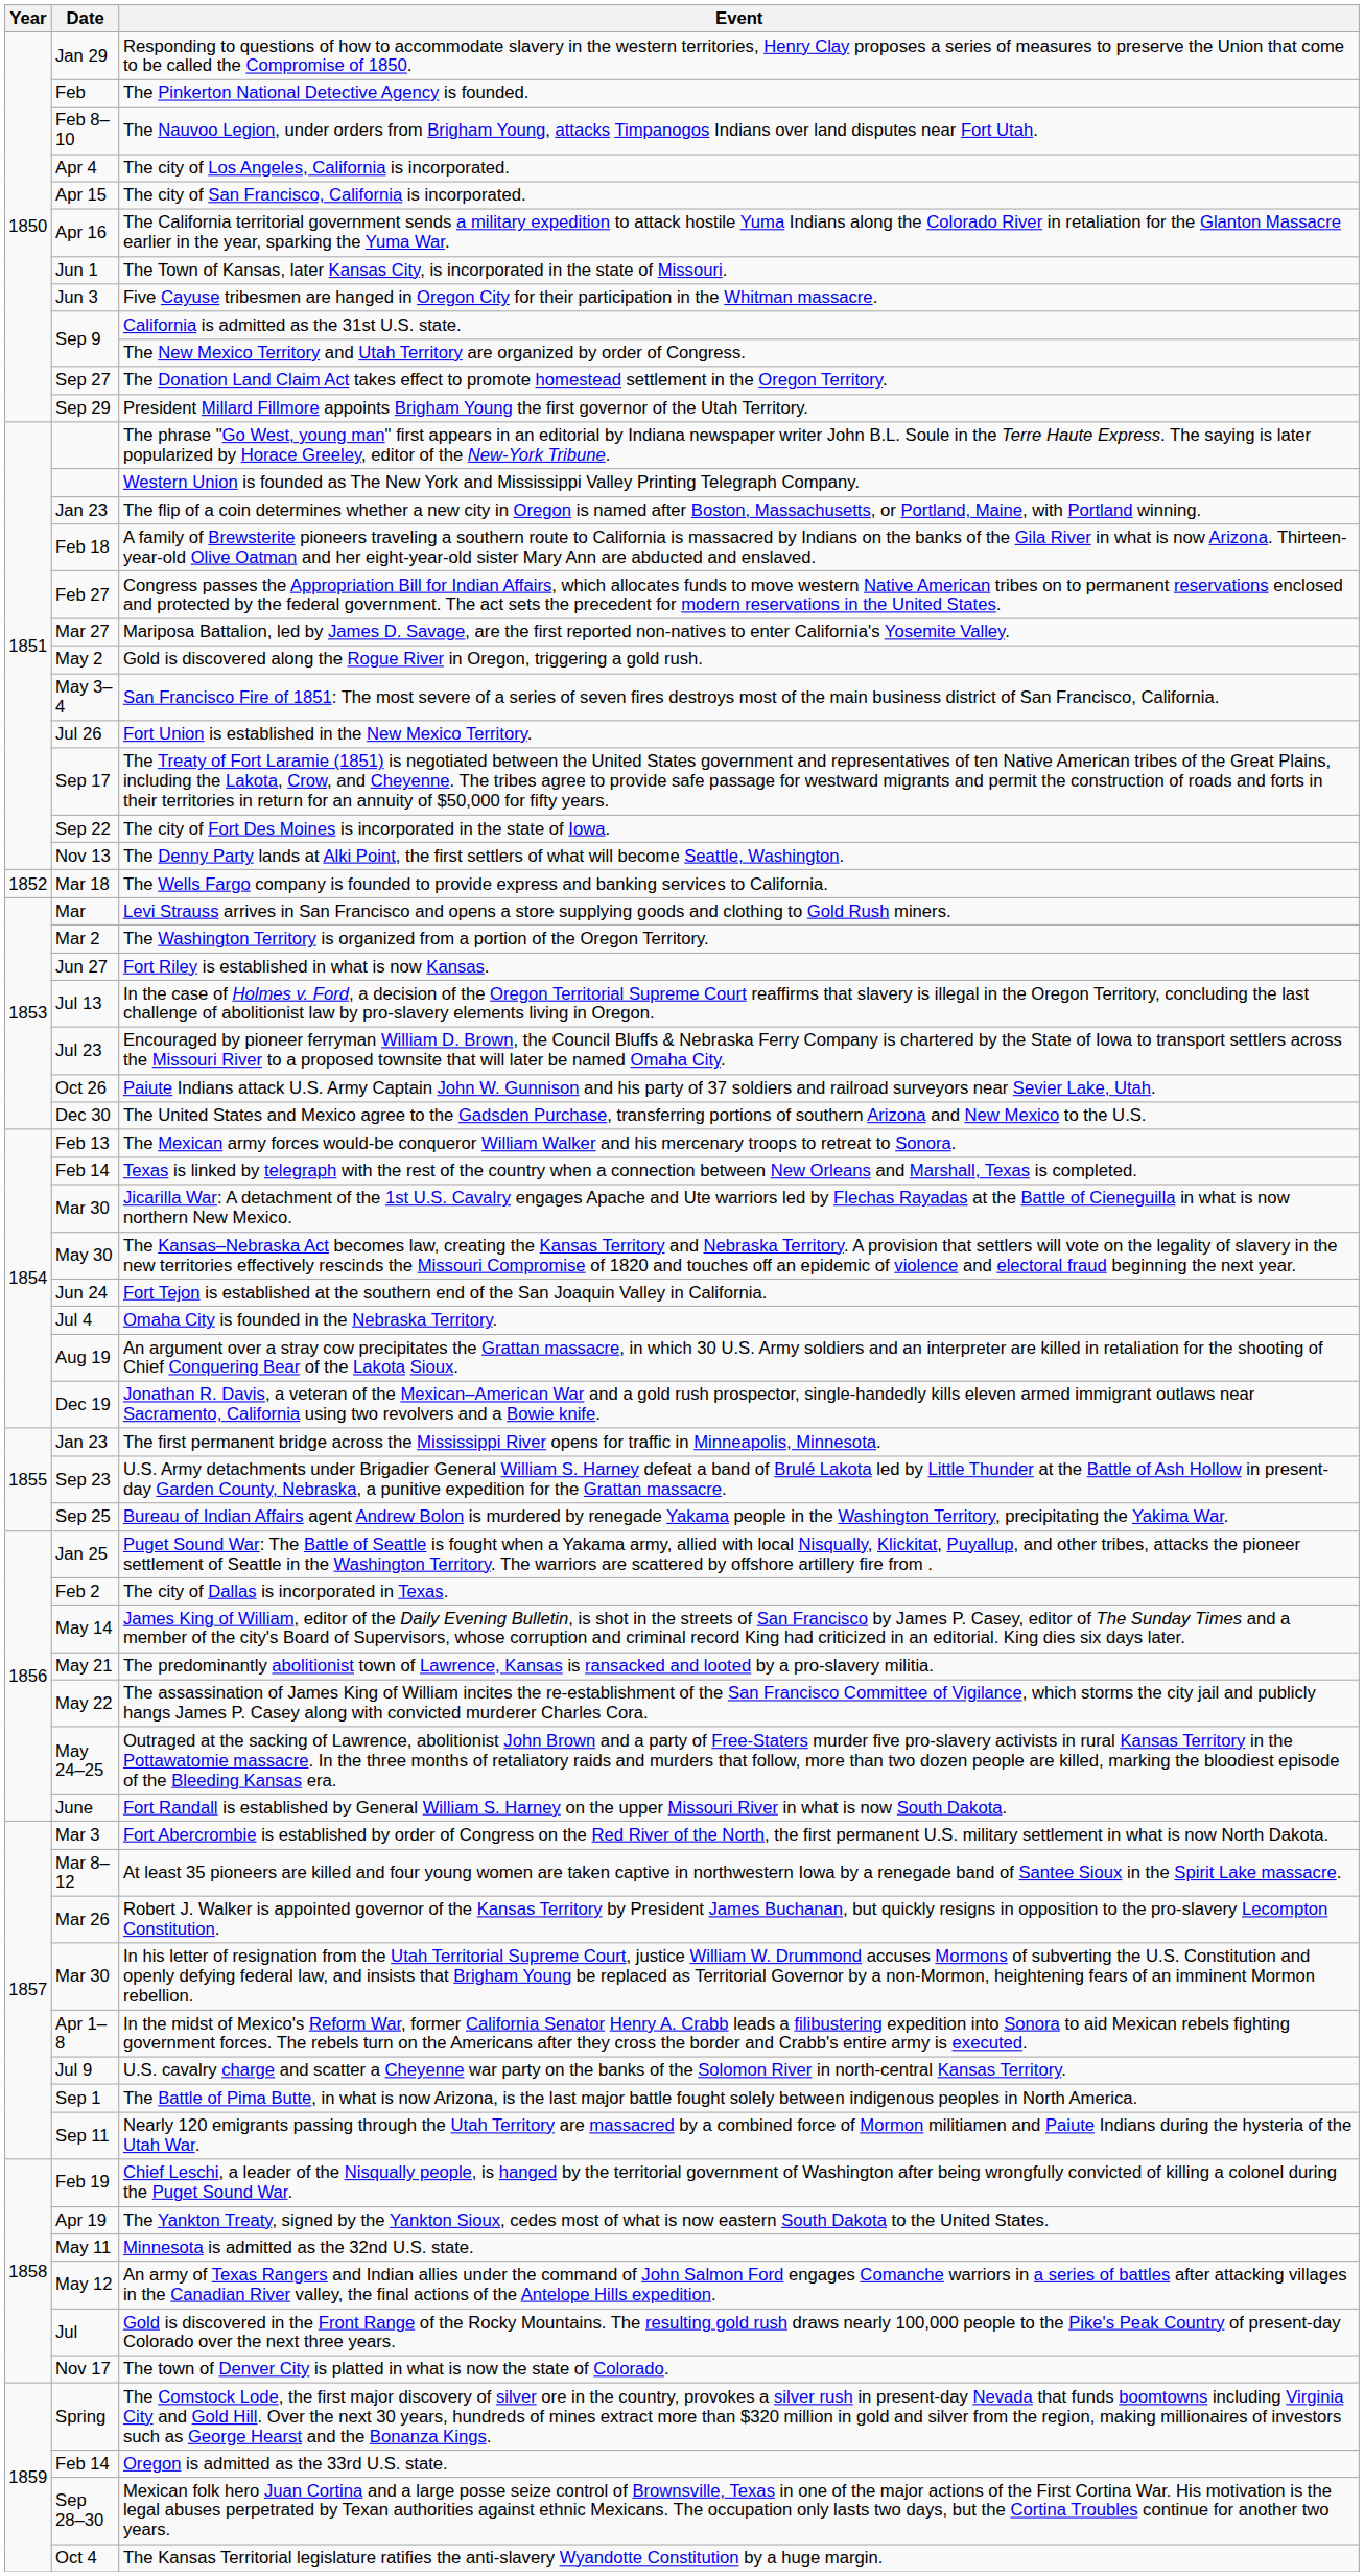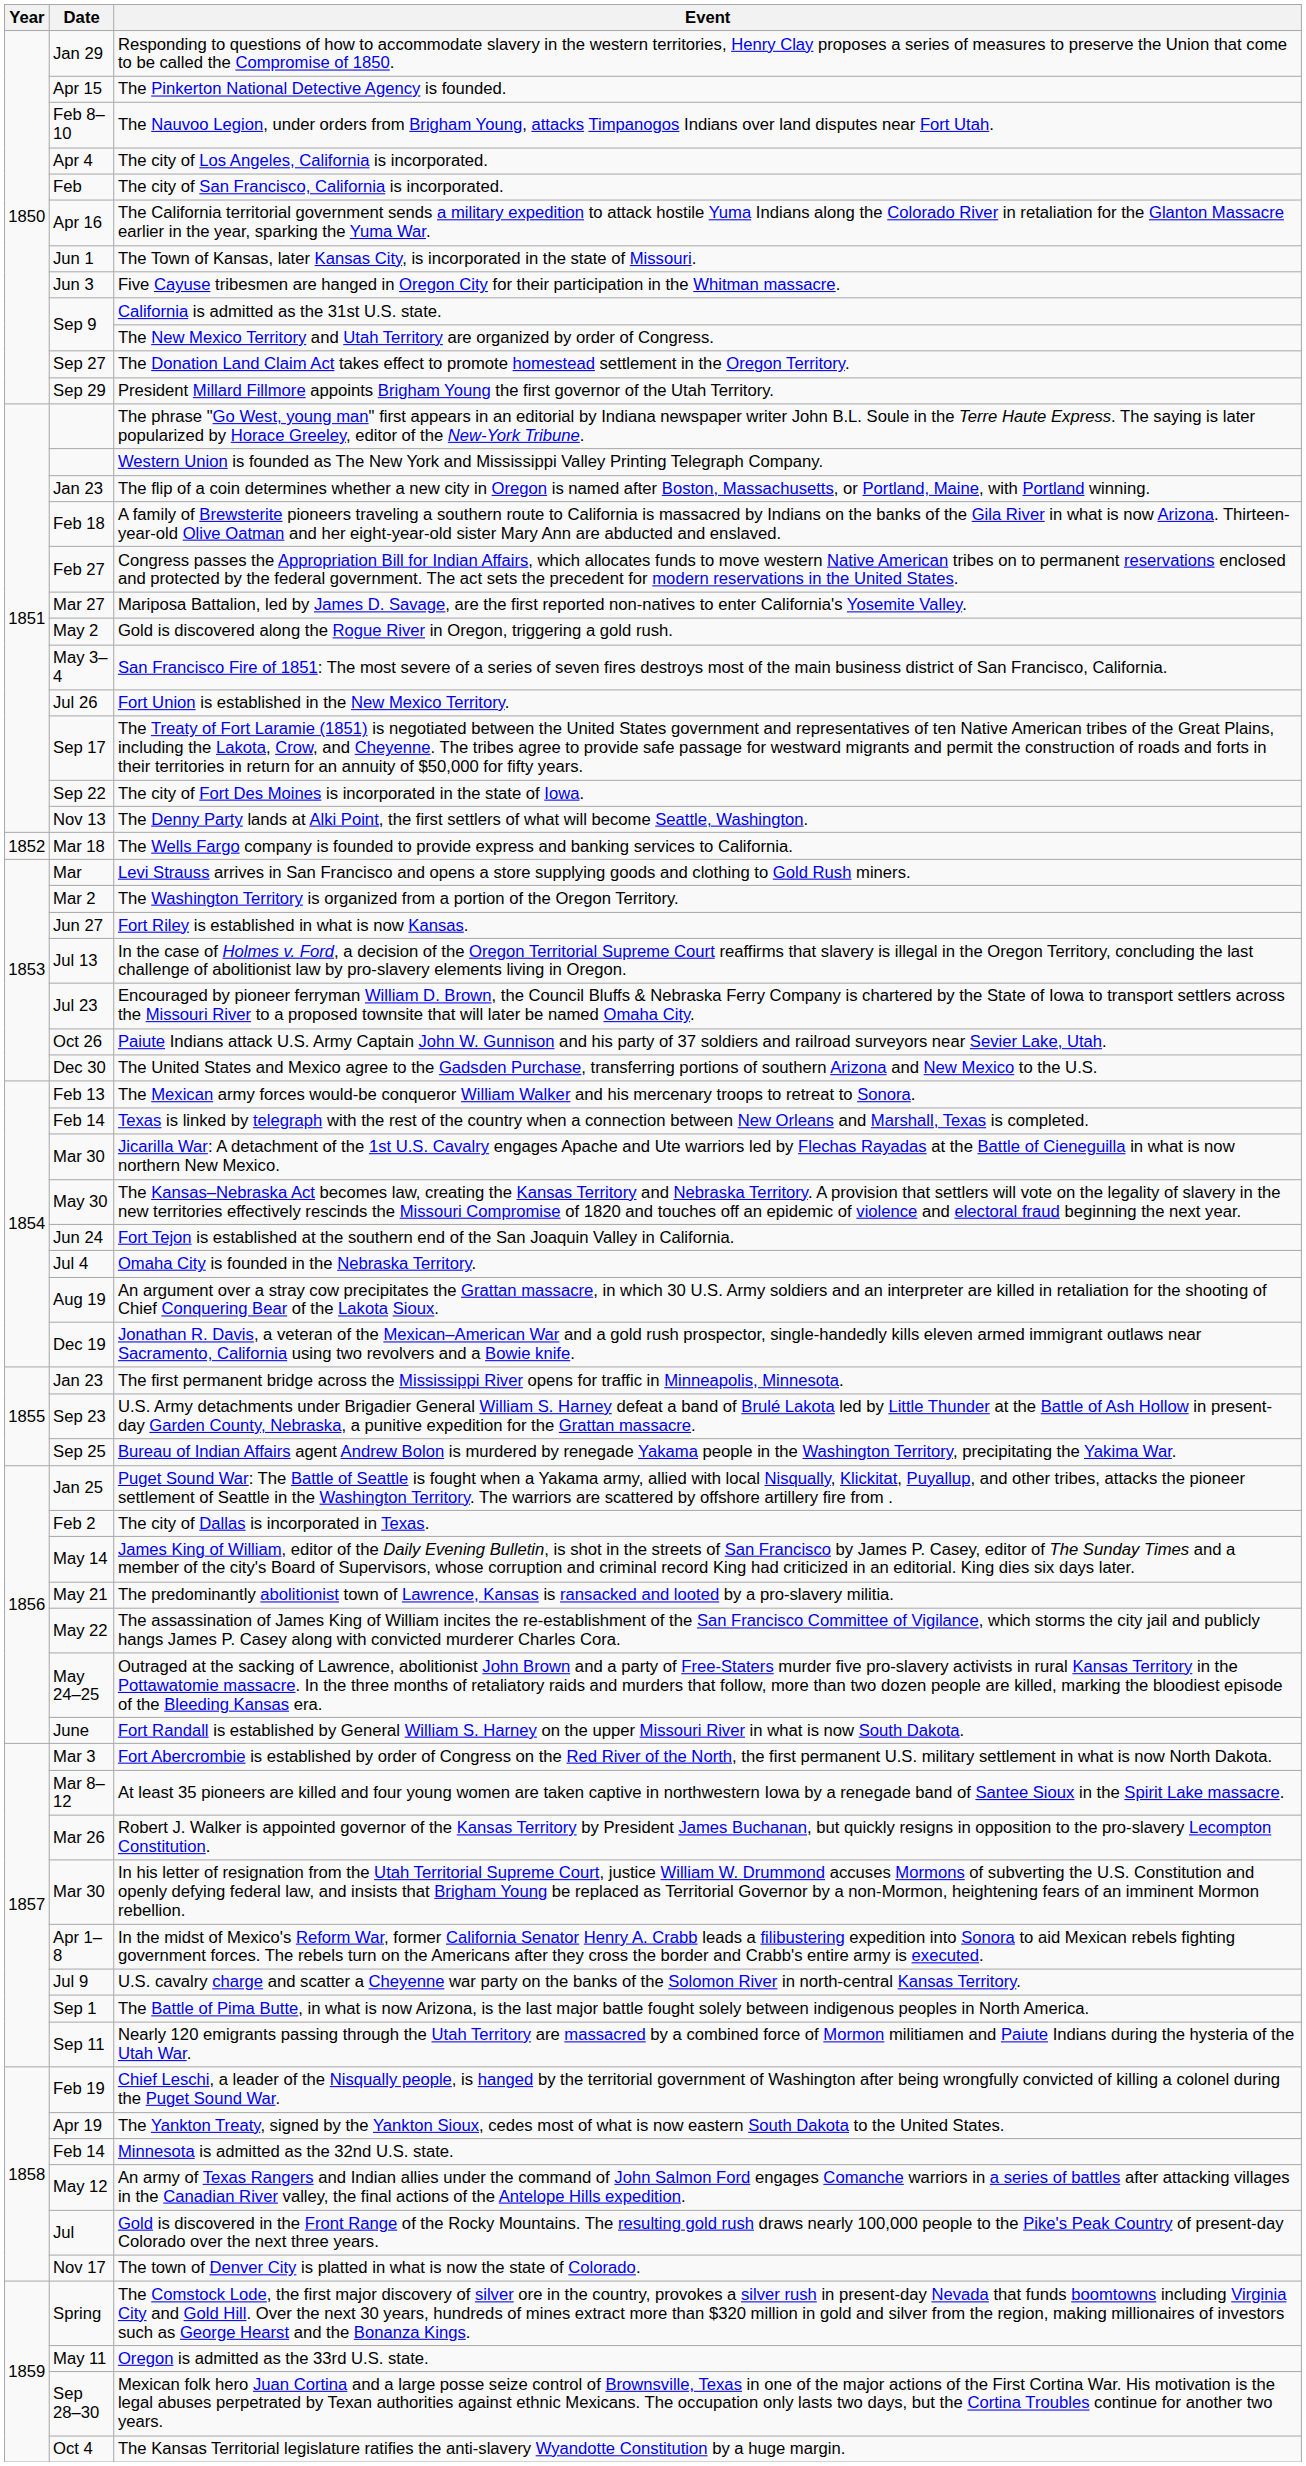The Pinkerton National Detective Agency is founded. | Date: Feb -> Apr 15
The city of San Francisco, California is incorporated. | Date: Apr 15 -> Feb
Minnesota is admitted as the 32nd U.S. state. | Date: May 11 -> Feb 14
Oregon is admitted as the 33rd U.S. state. | Date: Feb 14 -> May 11
